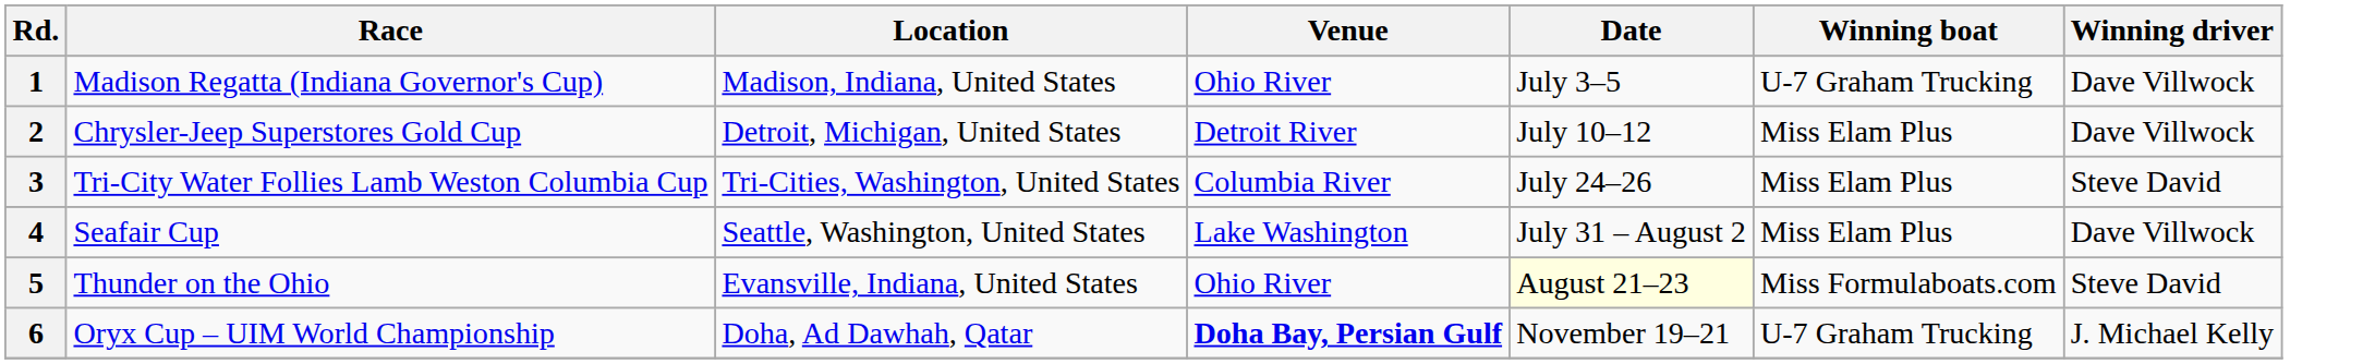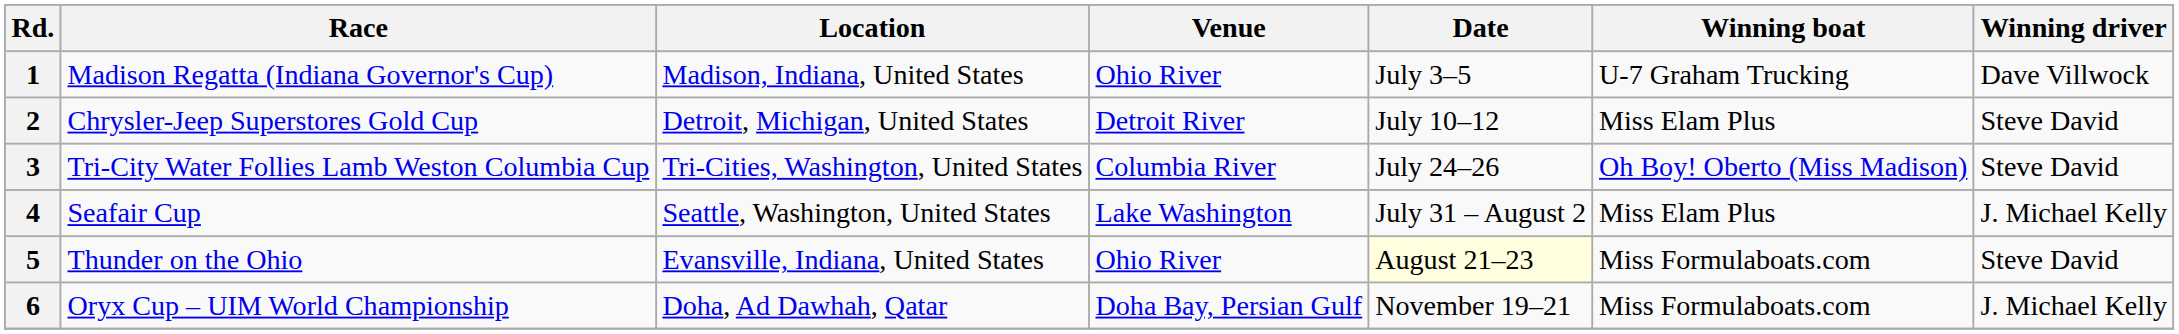2 | Winning driver: Dave Villwock -> Steve David
3 | Winning boat: Miss Elam Plus -> Oh Boy! Oberto (Miss Madison)
4 | Winning driver: Dave Villwock -> J. Michael Kelly
6 | Venue: bold -> normal
6 | Winning boat: U-7 Graham Trucking -> Miss Formulaboats.com
